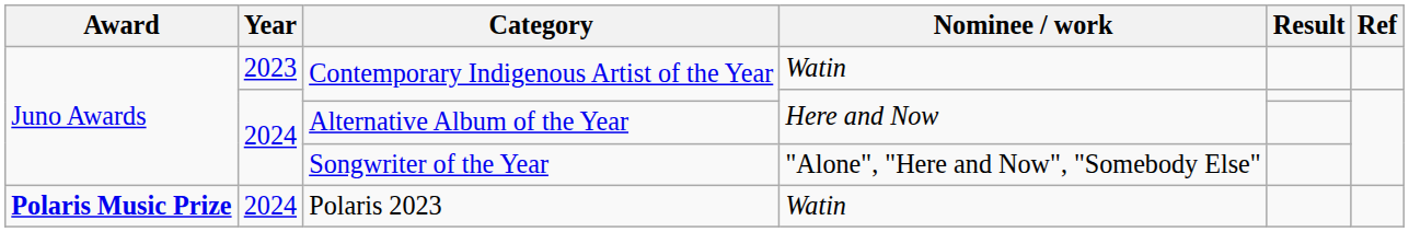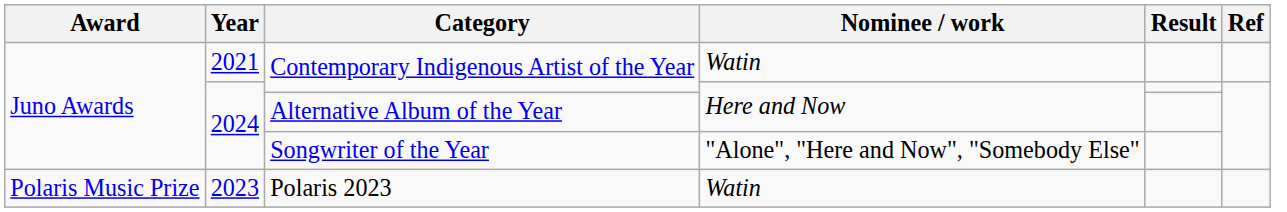Contemporary Indigenous Artist of the Year / Watin | Year: 2023 -> 2021
Polaris 2023 | Award: bold -> normal
Polaris 2023 | Year: 2024 -> 2023
